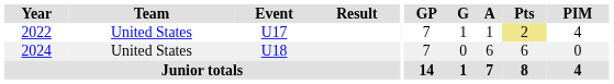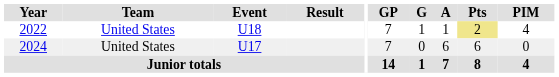2022 | Event: U17 -> U18
2024 | Event: U18 -> U17
